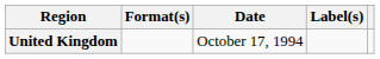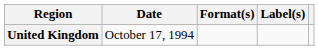columns swapped: Date <-> Format(s)
